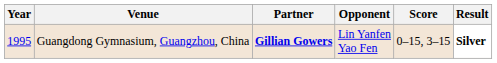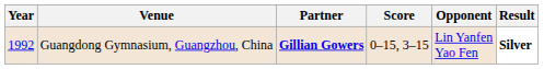columns swapped: Opponent <-> Score
Guangdong Gymnasium, Guangzhou, China | Year: 1995 -> 1992
